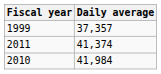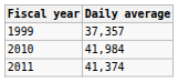rows swapped: 2010 <-> 2011
